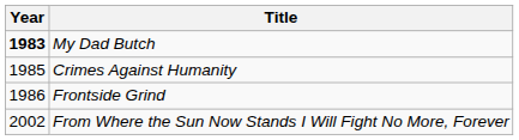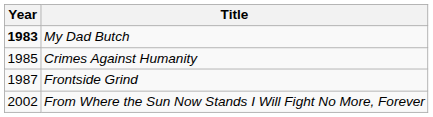Frontside Grind | Year: 1986 -> 1987
